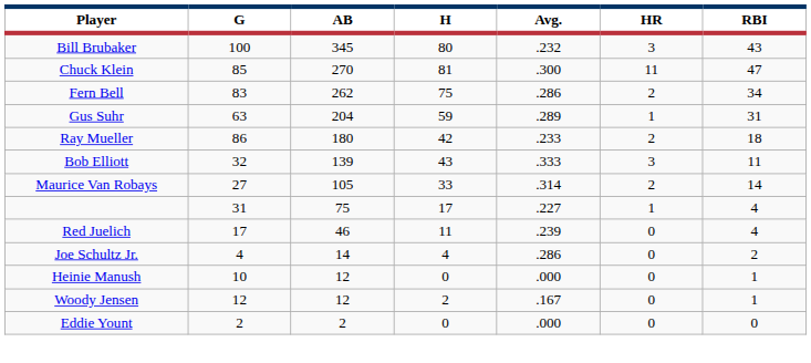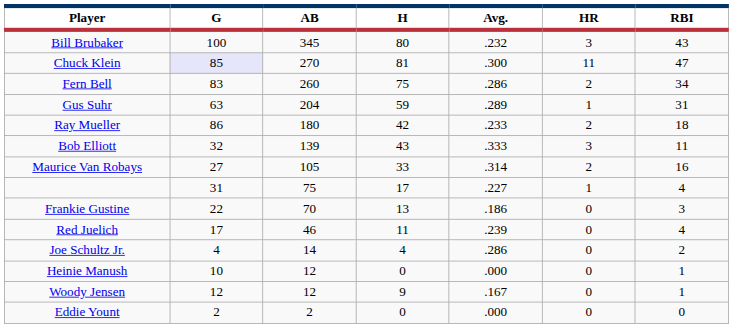Chuck Klein | G: no background -> lavender background
Fern Bell | AB: 262 -> 260
Maurice Van Robays | RBI: 14 -> 16
+ row: Frankie Gustine | 22 | 70 | 13 | .186 | 0 | 3
Woody Jensen | H: 2 -> 9
